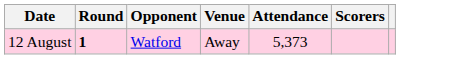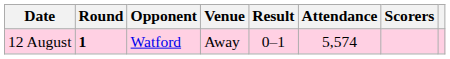+ column: Result | 0–1
12 August | Attendance: 5,373 -> 5,574
